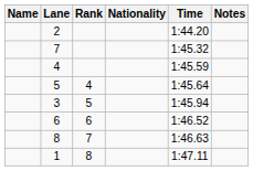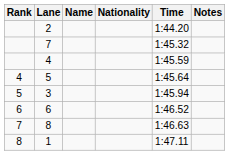columns swapped: Rank <-> Name
